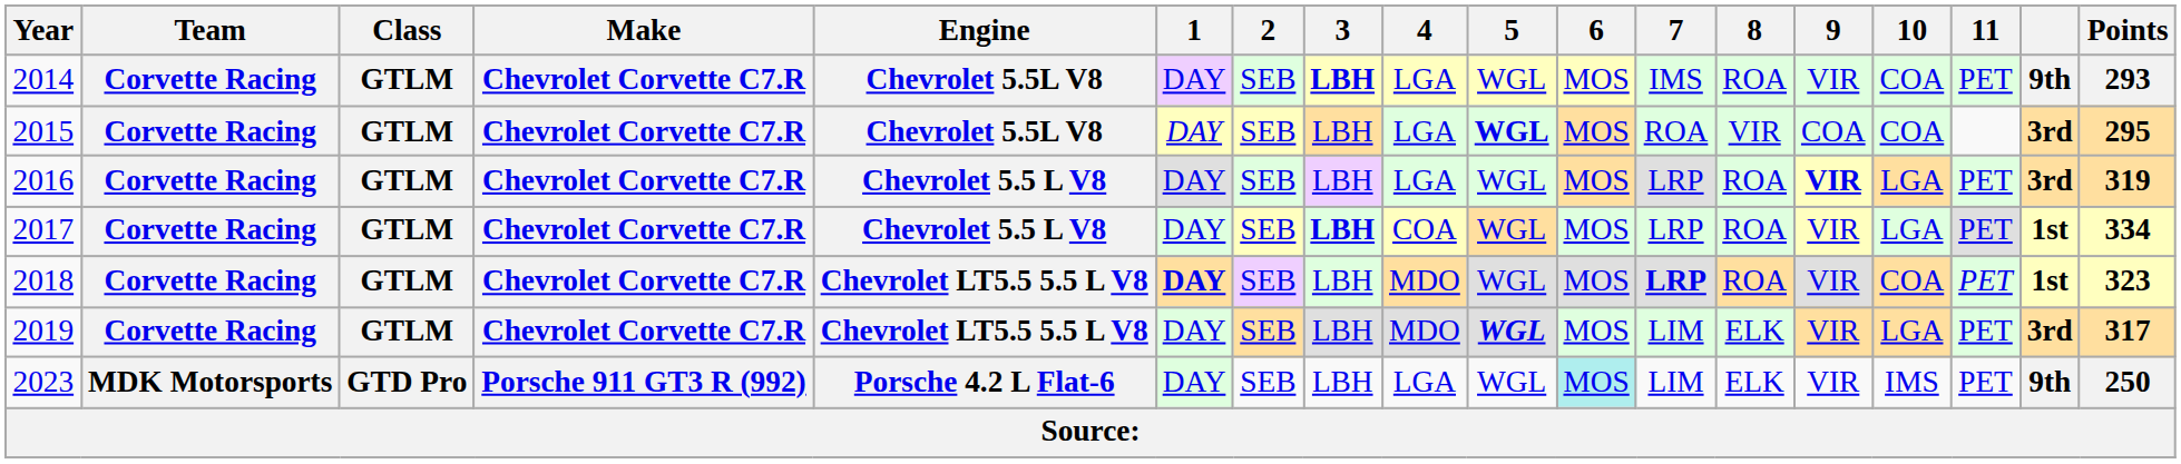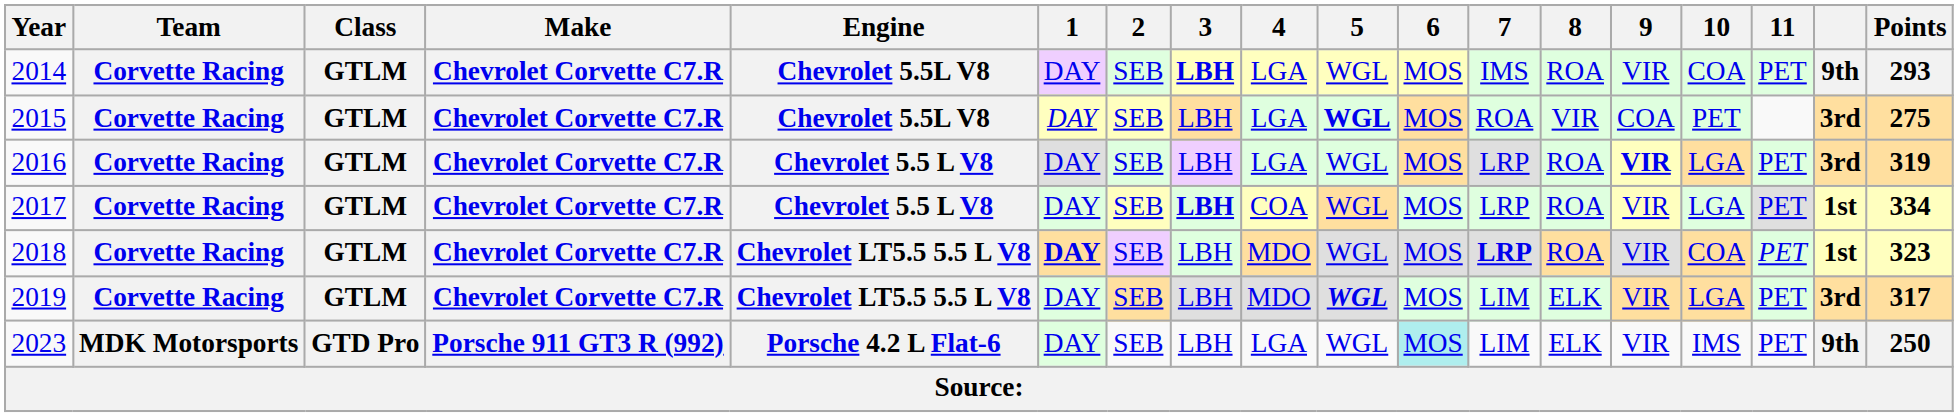2015 | 10: COA -> PET
2015 | Points: 295 -> 275
